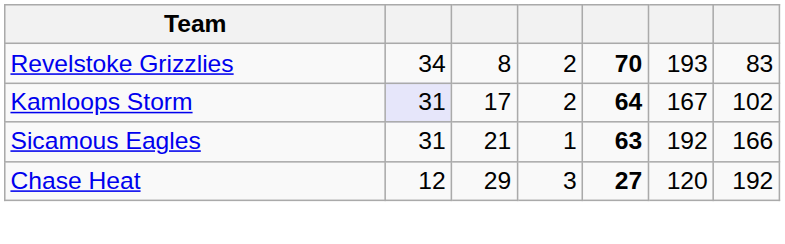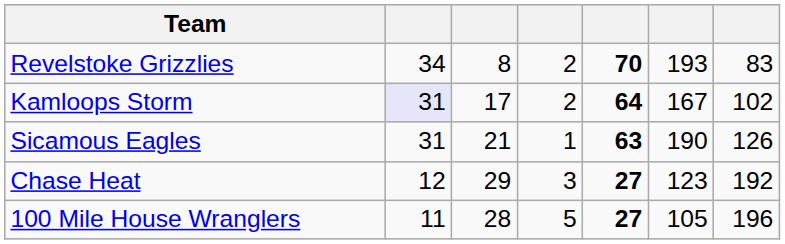Sicamous Eagles | column 6: 192 -> 190
Sicamous Eagles | column 7: 166 -> 126
Chase Heat | column 6: 120 -> 123
+ row: 100 Mile House Wranglers | 11 | 28 | 5 | 27 | 105 | 196
